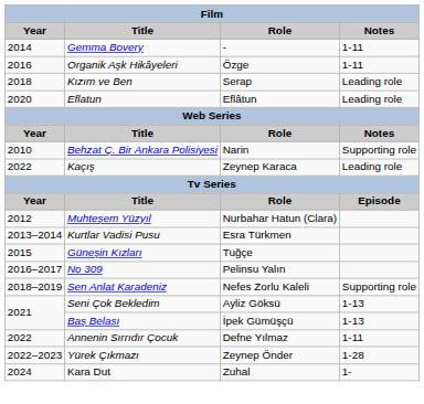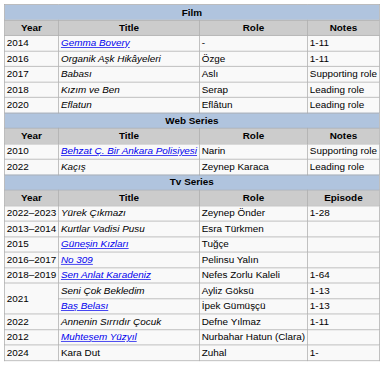+ row: 2017 | Babası | Aslı | Supporting role
rows swapped: Muhteşem Yüzyıl <-> Yürek Çıkmazı
Sen Anlat Karadeniz | Notes: Supporting role -> 1-64
